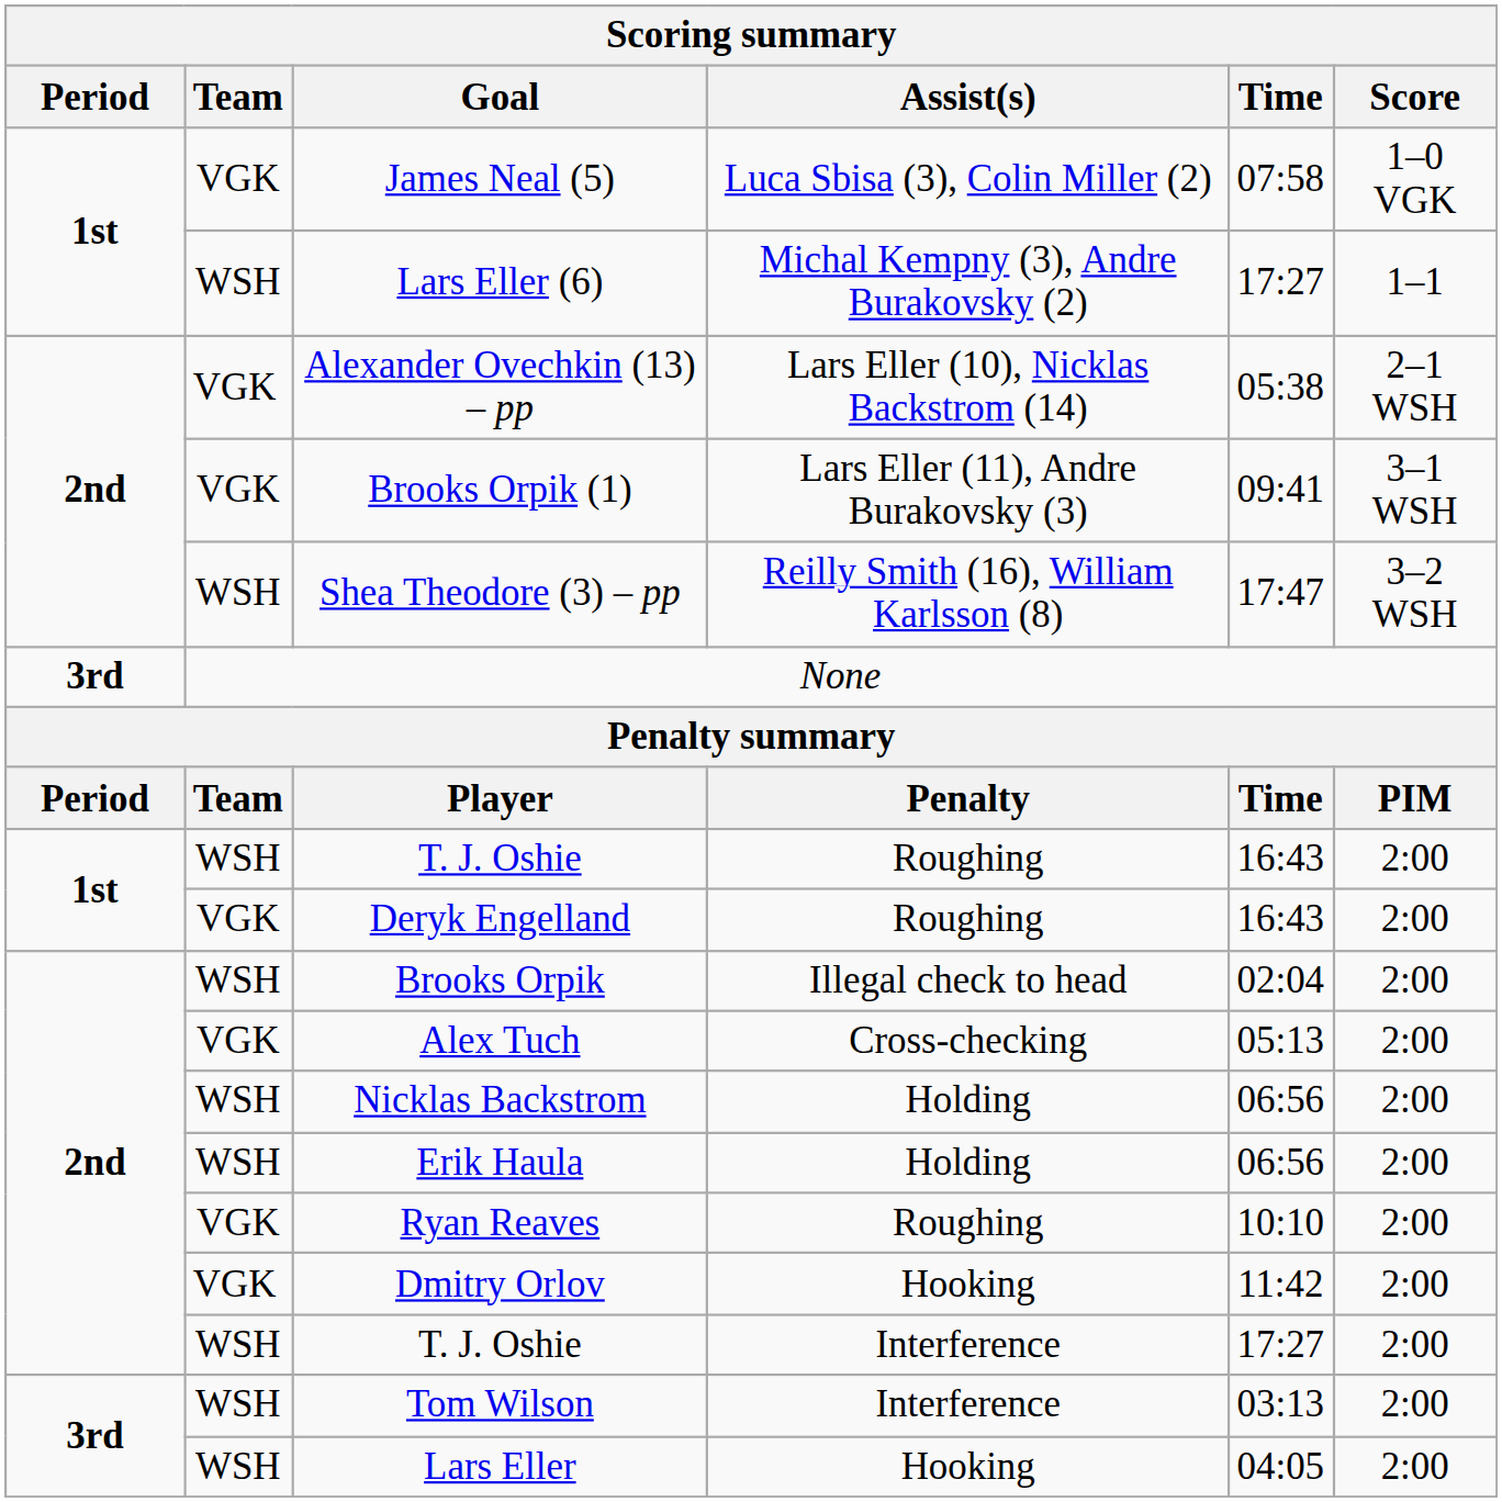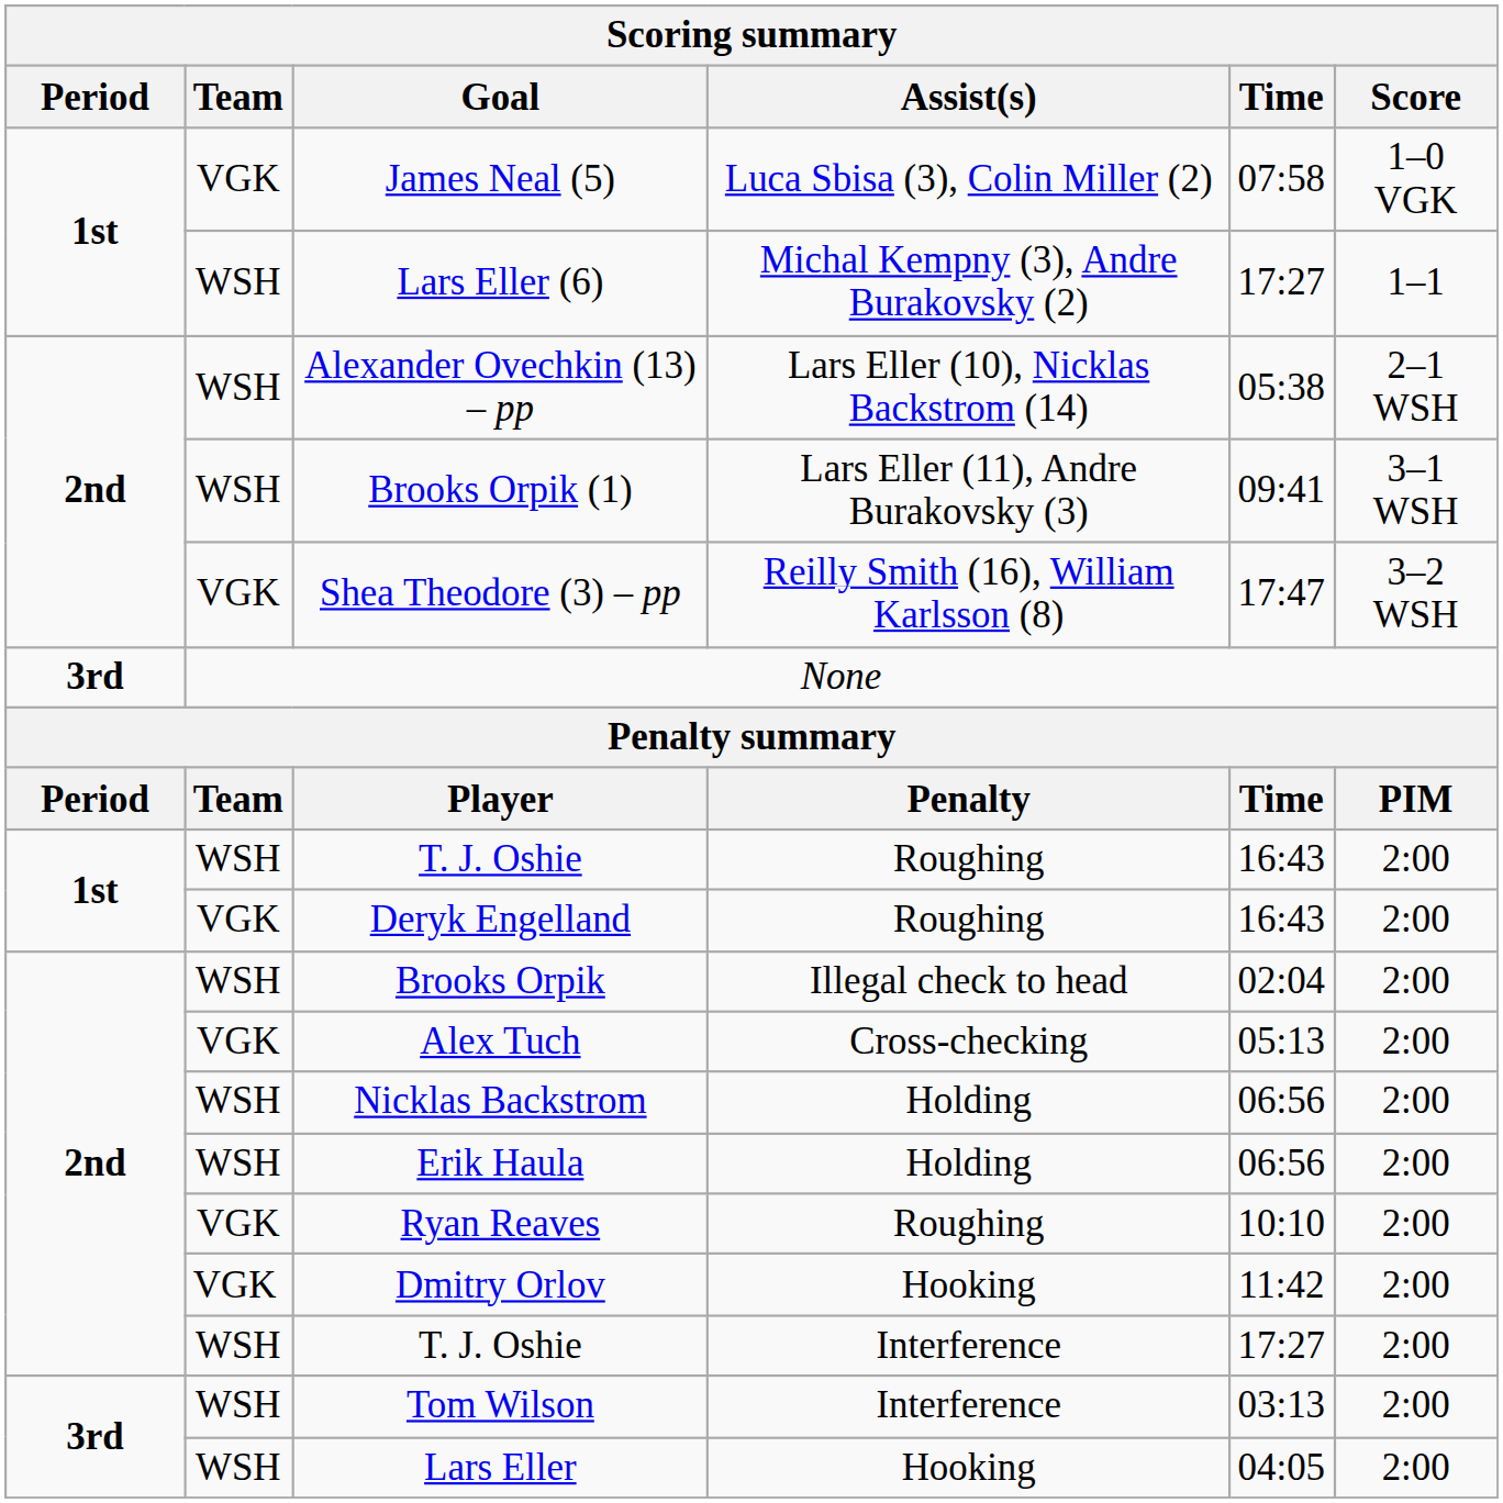Alexander Ovechkin (13) – pp | Team: VGK -> WSH
Brooks Orpik (1) | Team: VGK -> WSH
Shea Theodore (3) – pp | Team: WSH -> VGK
